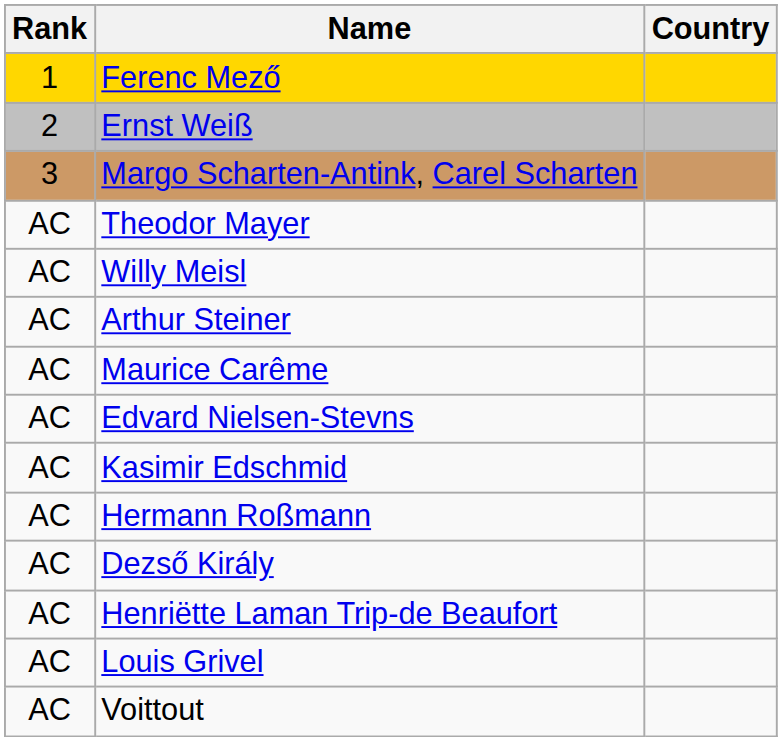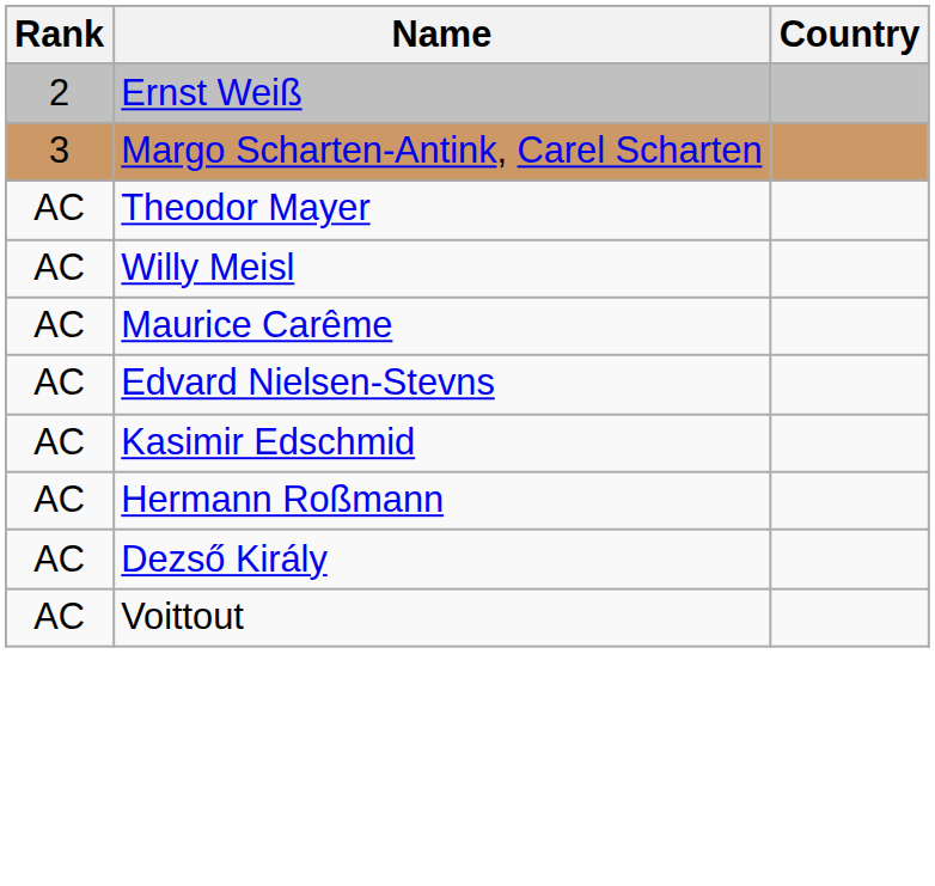- row: 1 | Ferenc Mező
- row: AC | Arthur Steiner
- row: AC | Henriëtte Laman Trip-de Beaufort
- row: AC | Louis Grivel
